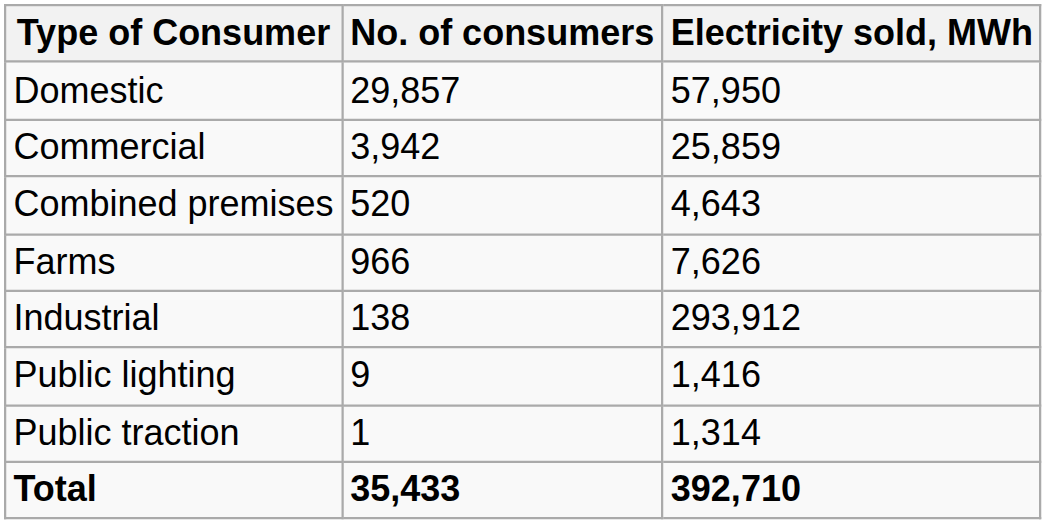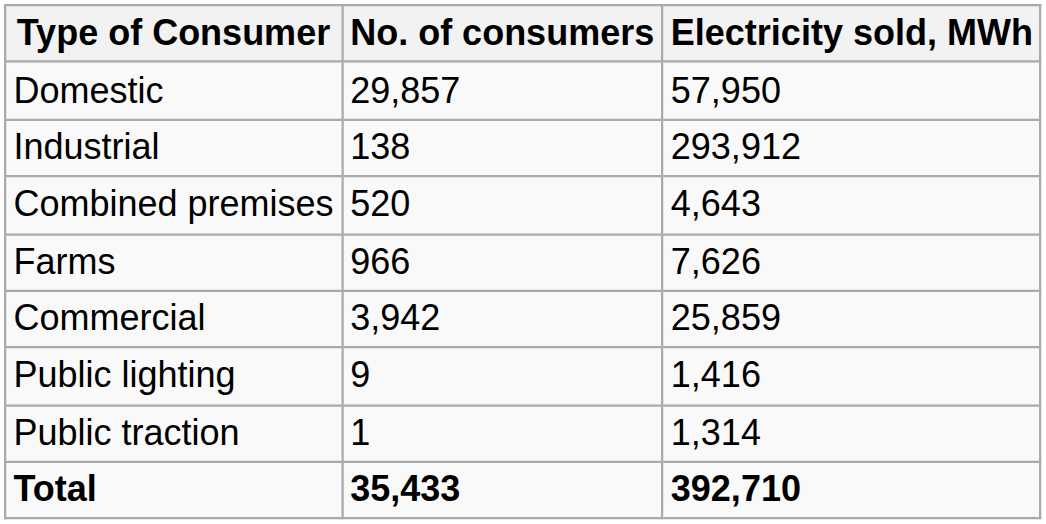rows swapped: Commercial <-> Industrial
